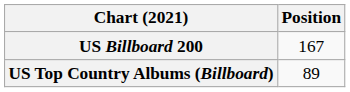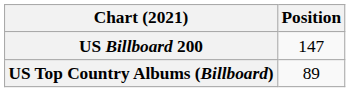US Billboard 200 | Position: 167 -> 147
